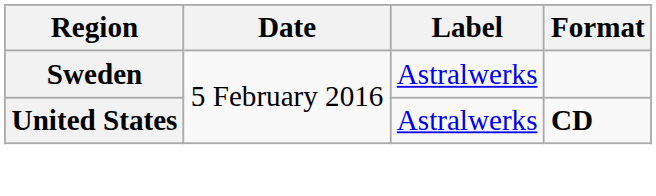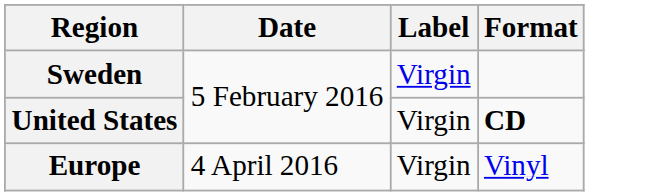Sweden | Label: Astralwerks -> Virgin
United States | Label: Astralwerks -> Virgin
+ row: Europe | 4 April 2016 | Virgin | Vinyl
